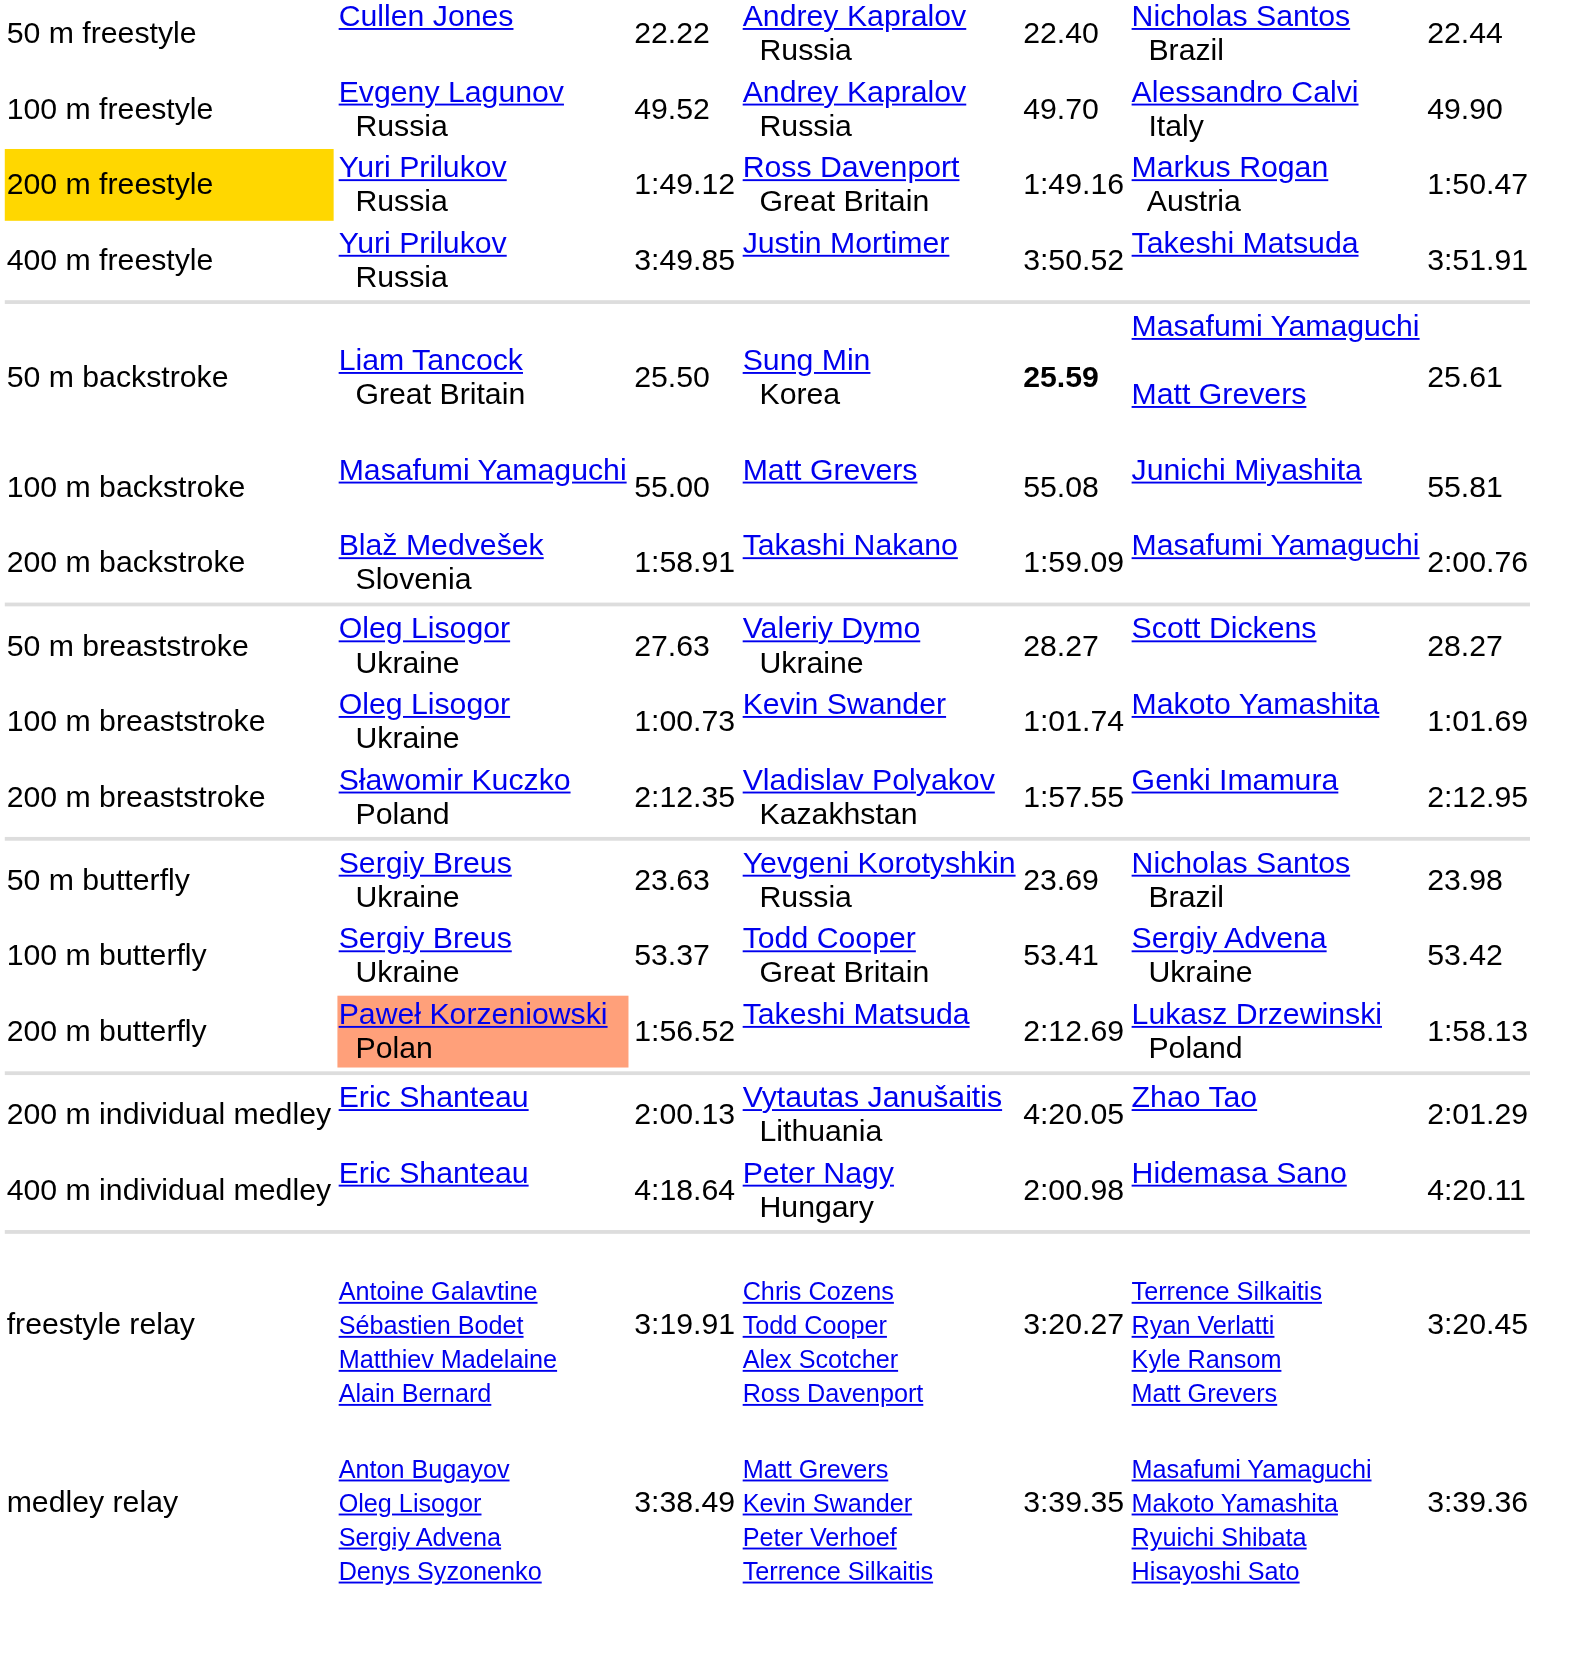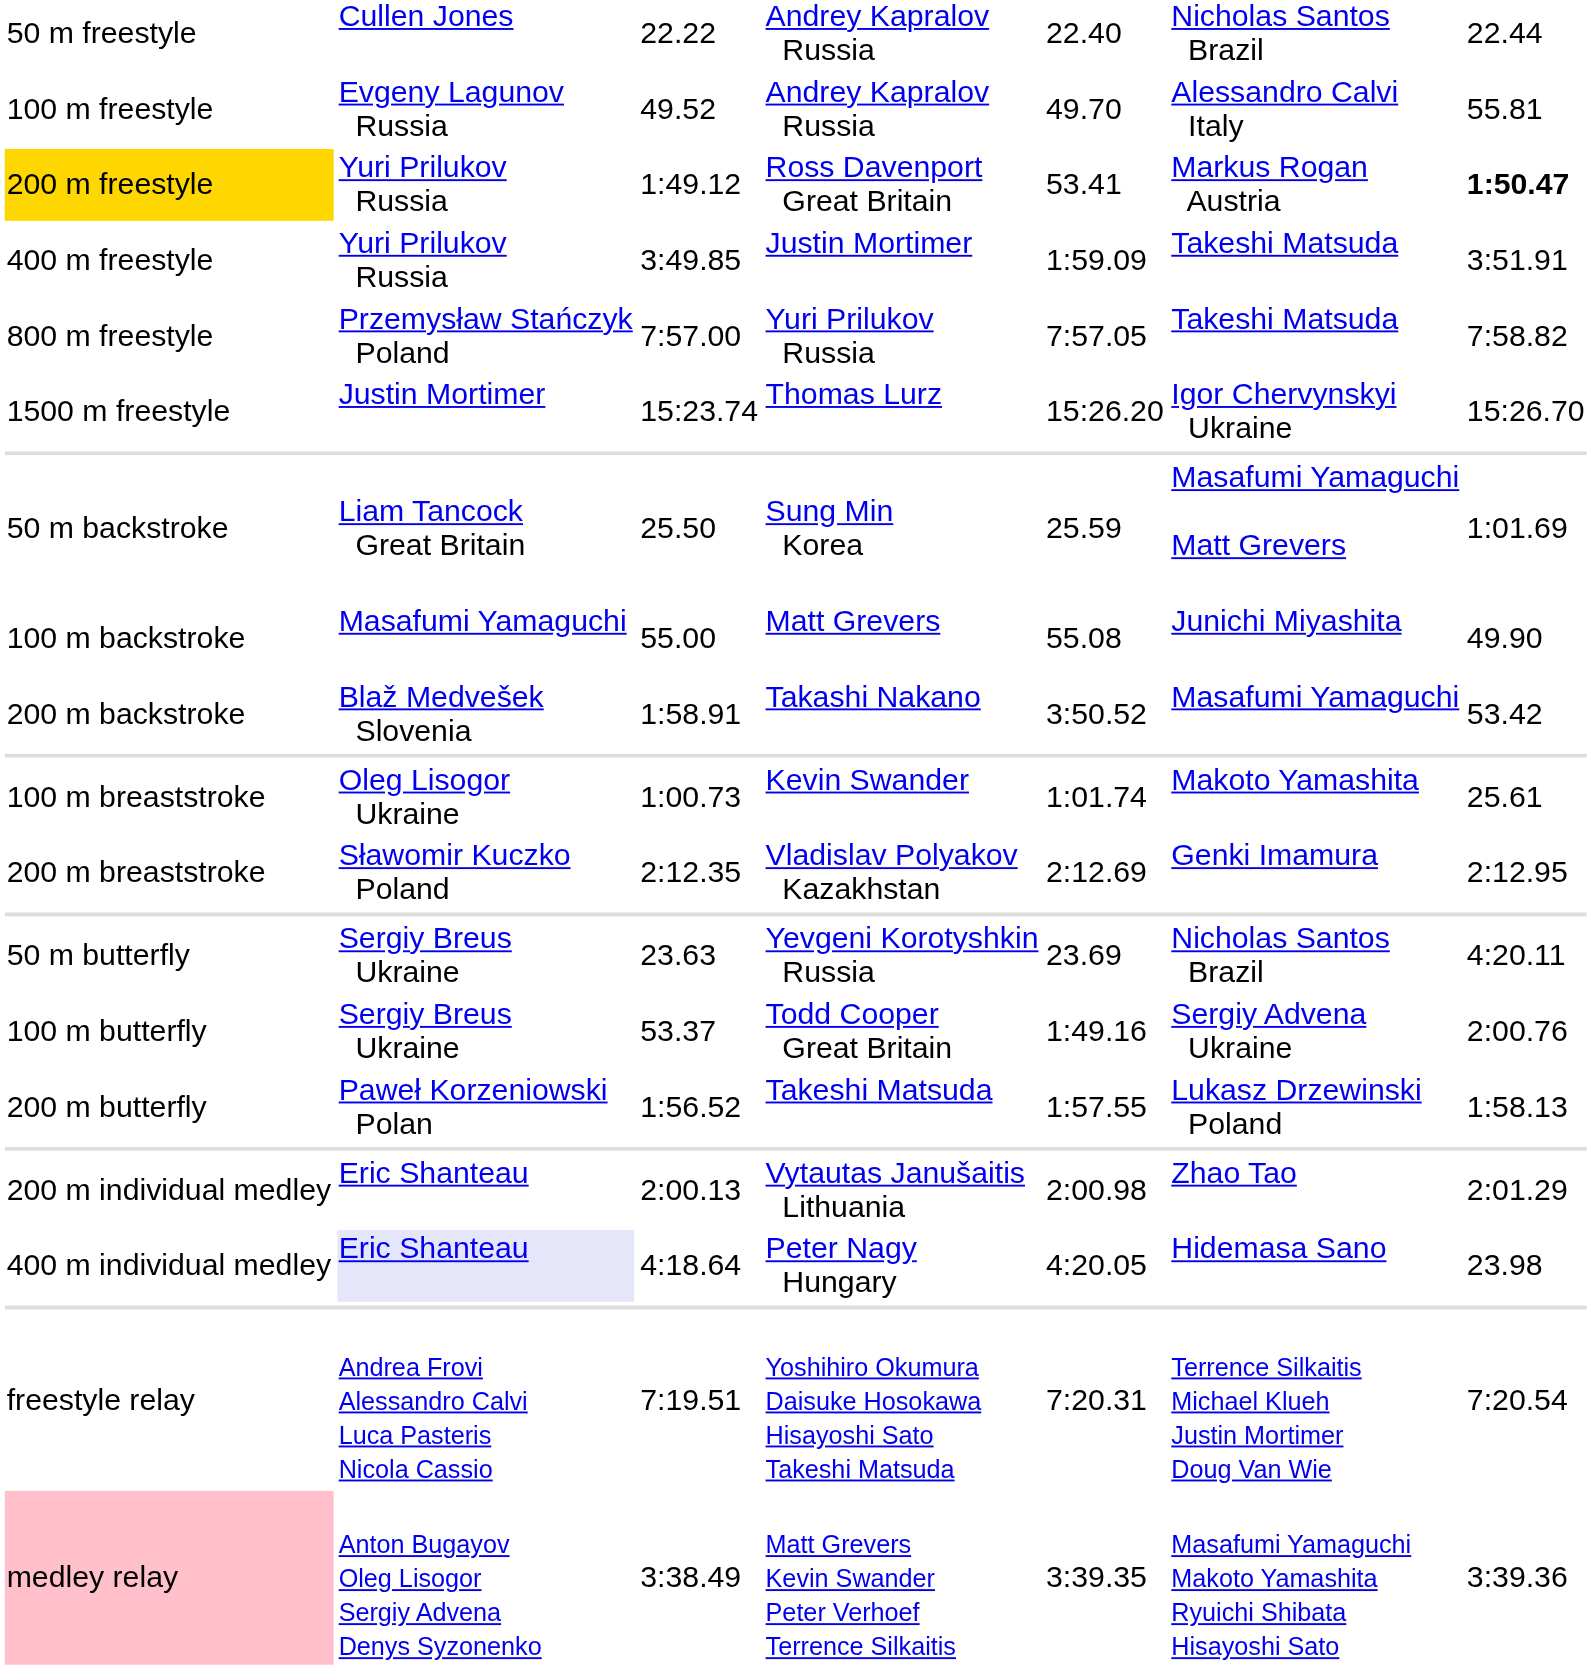49.52 | column 7: 49.90 -> 55.81
1:49.12 | column 5: 1:49.16 -> 53.41
1:49.12 | column 7: normal -> bold
3:49.85 | column 5: 3:50.52 -> 1:59.09
+ row: 800 m freestyle | Przemysław Stańczyk Poland | 7:57.00 | Yuri Prilukov Russia | 7:57.05 | Takeshi Matsuda | 7:58.82
+ row: 1500 m freestyle | Justin Mortimer | 15:23.74 | Thomas Lurz | 15:26.20 | Igor Chervynskyi Ukraine | 15:26.70
25.50 | column 5: bold -> normal
25.50 | column 7: 25.61 -> 1:01.69
55.00 | column 7: 55.81 -> 49.90
1:58.91 | column 5: 1:59.09 -> 3:50.52
1:58.91 | column 7: 2:00.76 -> 53.42
- row: 50 m breaststroke | Oleg Lisogor Ukraine | 27.63 | Valeriy Dymo Ukraine | 28.27 | Scott Dickens | 28.27
1:00.73 | column 7: 1:01.69 -> 25.61
2:12.35 | column 5: 1:57.55 -> 2:12.69
23.63 | column 7: 23.98 -> 4:20.11
53.37 | column 5: 53.41 -> 1:49.16
53.37 | column 7: 53.42 -> 2:00.76
1:56.52 | column 2: lightsalmon background -> no background
1:56.52 | column 5: 2:12.69 -> 1:57.55
2:00.13 | column 5: 4:20.05 -> 2:00.98
4:18.64 | column 2: no background -> lavender background
4:18.64 | column 5: 2:00.98 -> 4:20.05
4:18.64 | column 7: 4:20.11 -> 23.98
- row: freestyle relay | Antoine Galavtine Sébastien Bodet Matthiev Madelaine Alain Bernard | 3:19.91 | Chris Cozens Todd Cooper Alex Scotcher Ross Davenport | 3:20.27 | Terrence Silkaitis Ryan Verlatti Kyle Ransom Matt Grevers | 3:20.45
+ row: freestyle relay | Andrea Frovi Alessandro Calvi Luca Pasteris Nicola Cassio | 7:19.51 | Yoshihiro Okumura Daisuke Hosokawa Hisayoshi Sato Takeshi Matsuda | 7:20.31 | Terrence Silkaitis Michael Klueh Justin Mortimer Doug Van Wie | 7:20.54
3:38.49 | column 1: no background -> pink background
